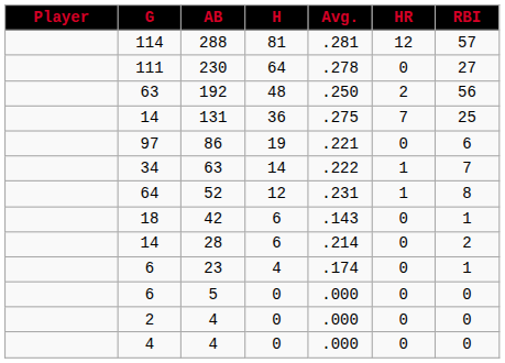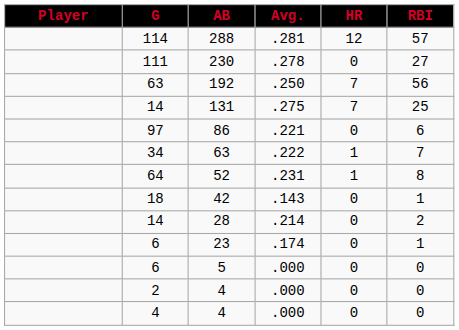- column: H | 81 | 64 | 48 | 36 | 19 | 14 | 12 | 6 | 6 | 4 | 0 | 0 | 0
192 | HR: 2 -> 7
